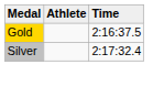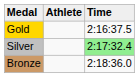Silver | Time: no background -> lightgreen background
+ row: Bronze | 2:18:36.0
